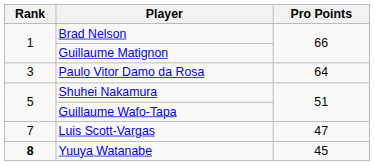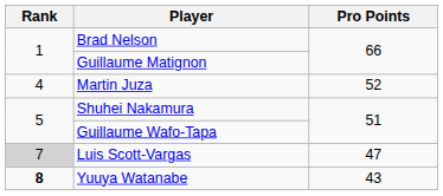- row: 3 | Paulo Vitor Damo da Rosa | 64
+ row: 4 | Martin Juza | 52
Luis Scott-Vargas | Rank: no background -> lightgrey background
Yuuya Watanabe | Pro Points: 45 -> 43
